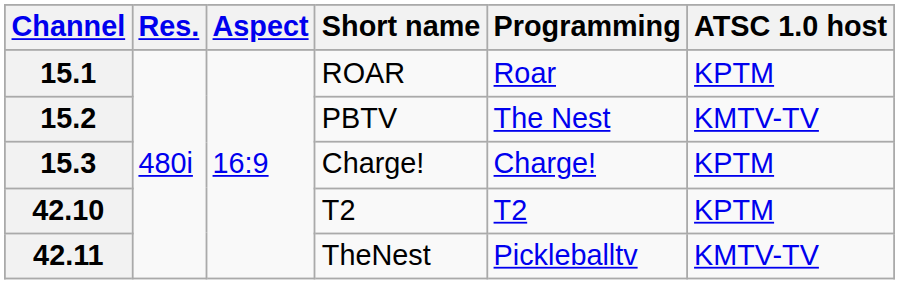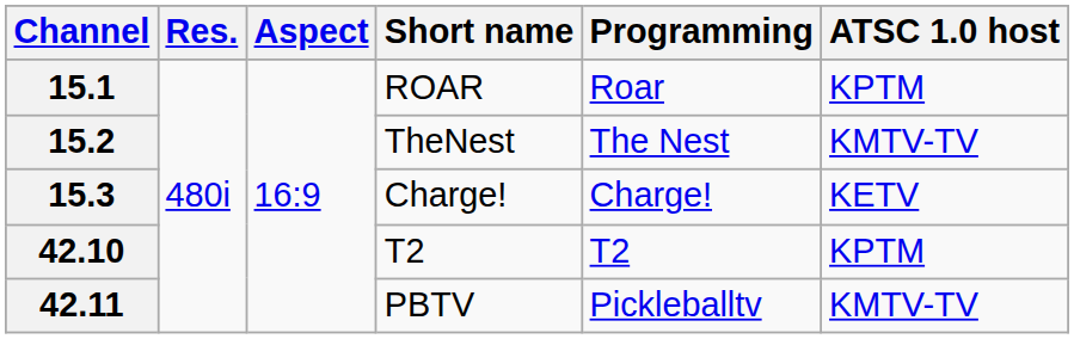15.2 | Short name: PBTV -> TheNest
15.3 | ATSC 1.0 host: KPTM -> KETV
42.11 | Short name: TheNest -> PBTV
